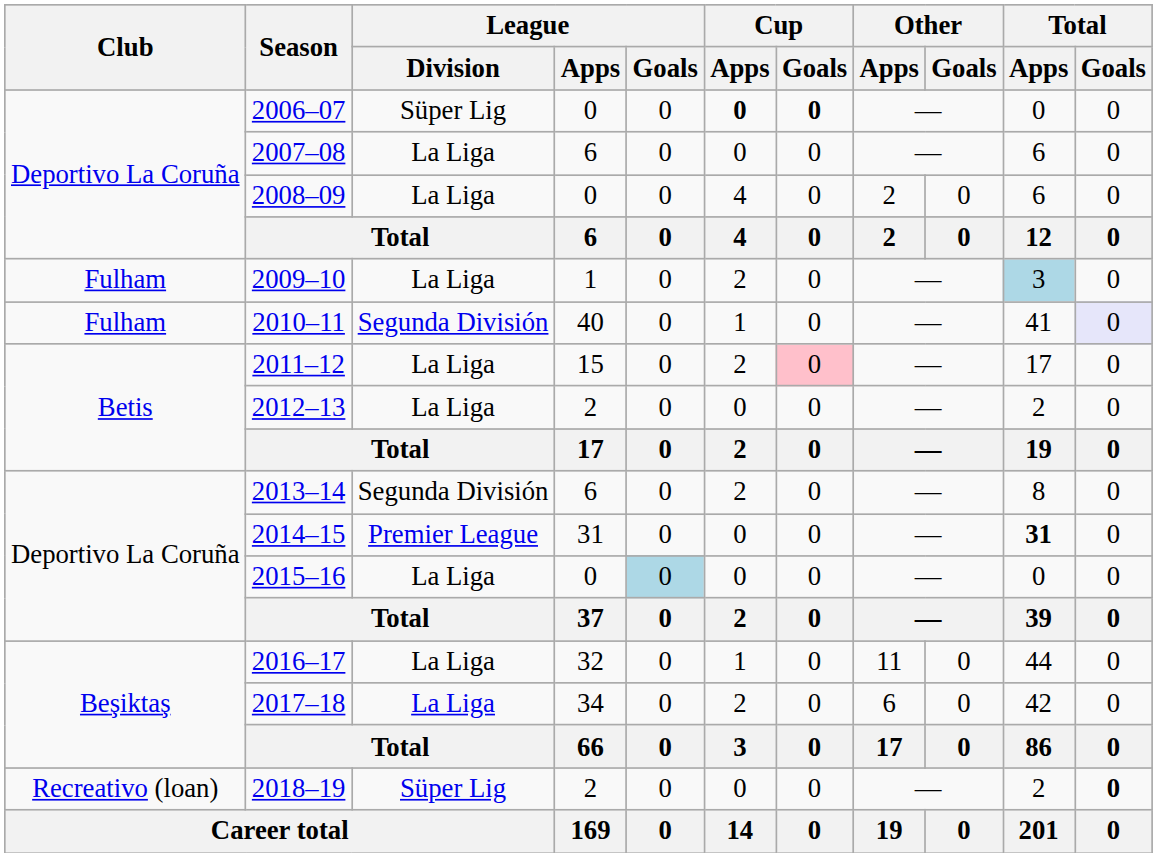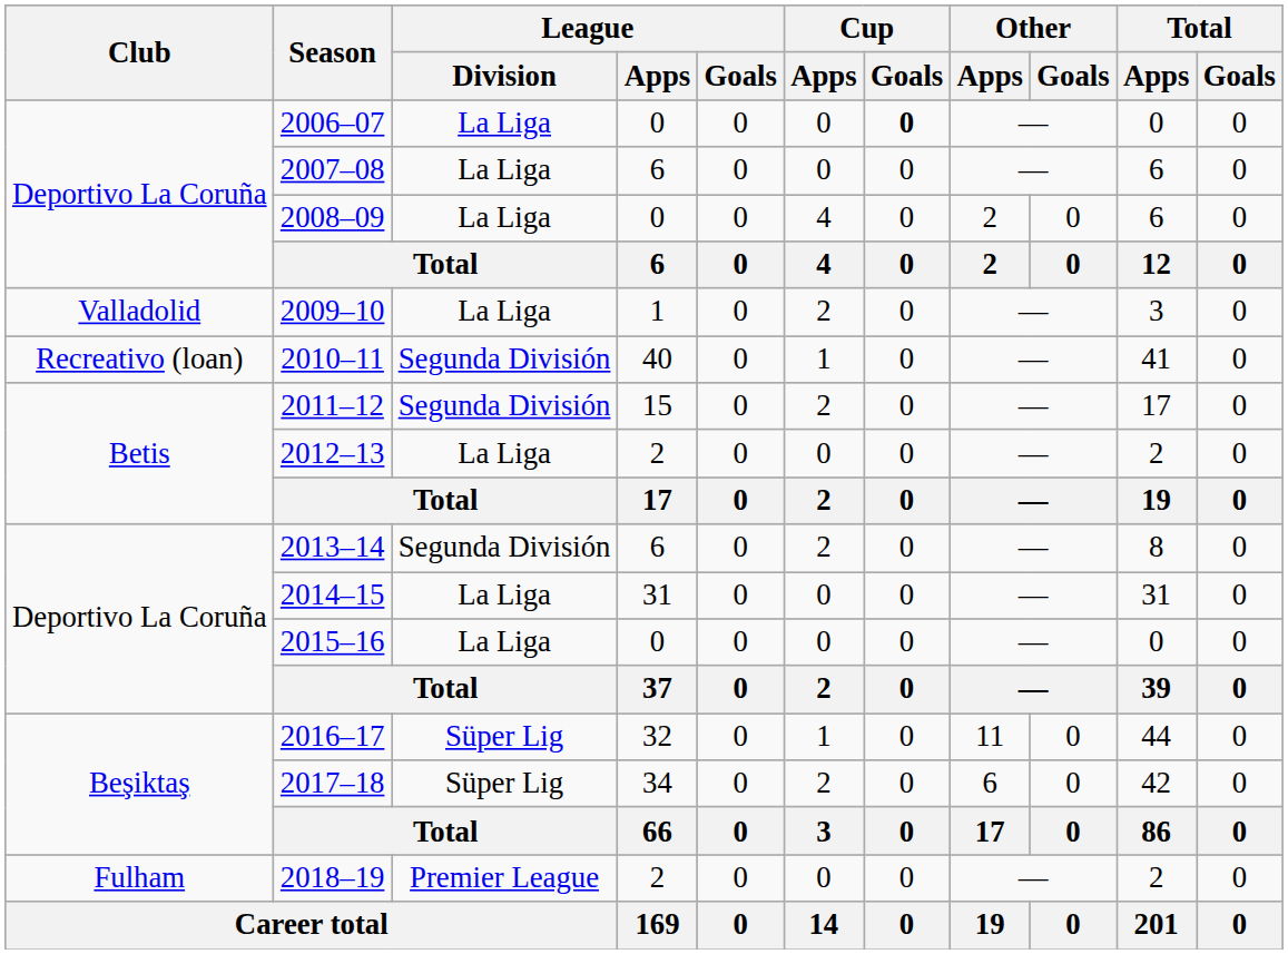2006–07 | League / Division: Süper Lig -> La Liga
2006–07 | Cup / Apps: bold -> normal
2009–10 | Club: Fulham -> Valladolid
2009–10 | Total / Apps: lightblue background -> no background
2010–11 | Club: Fulham -> Recreativo (loan)
2010–11 | Total / Goals: lavender background -> no background
2011–12 | League / Division: La Liga -> Segunda División
2011–12 | Cup / Goals: pink background -> no background
2014–15 | League / Division: Premier League -> La Liga
2014–15 | Total / Apps: bold -> normal
2015–16 | League / Goals: lightblue background -> no background
2016–17 | League / Division: La Liga -> Süper Lig
2017–18 | League / Division: La Liga -> Süper Lig
2018–19 | Club: Recreativo (loan) -> Fulham
2018–19 | League / Division: Süper Lig -> Premier League
2018–19 | Total / Goals: bold -> normal
